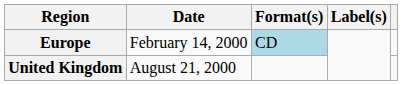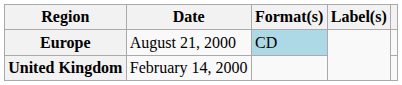Europe | Date: February 14, 2000 -> August 21, 2000
United Kingdom | Date: August 21, 2000 -> February 14, 2000
